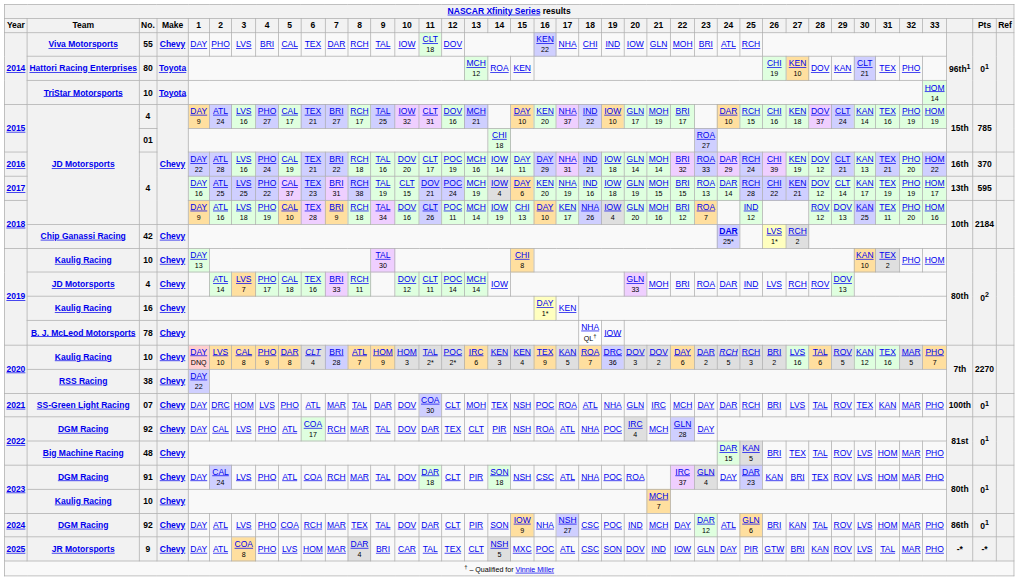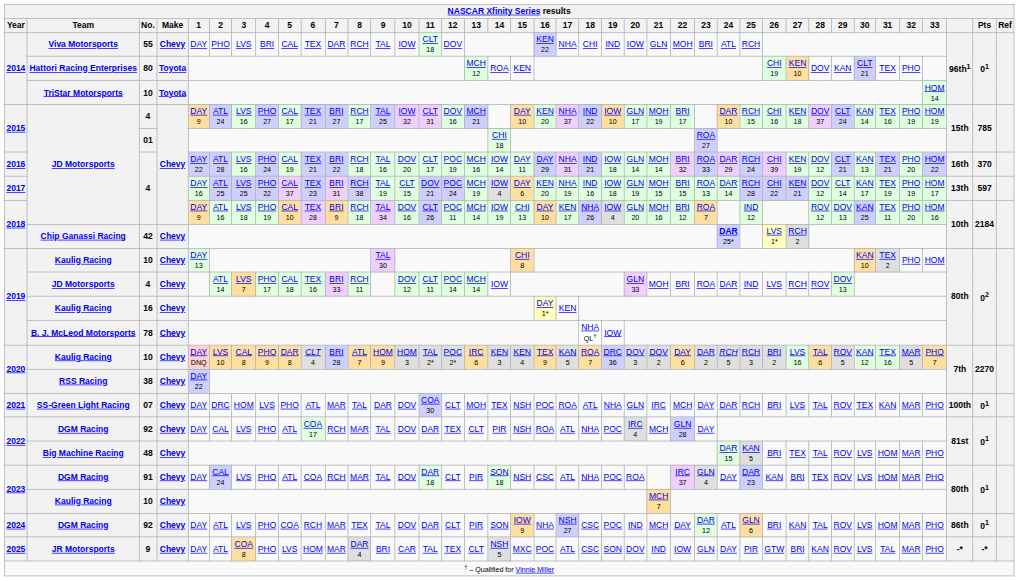2017 / 4 | NASCAR Xfinity Series results / Pts: 595 -> 597
